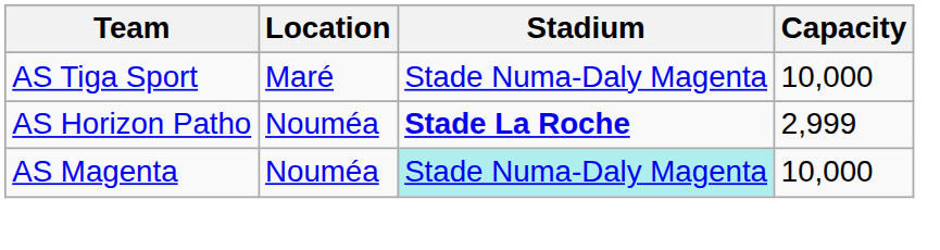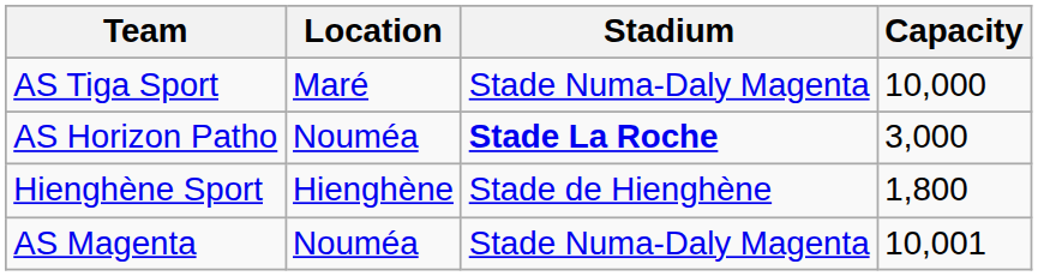AS Horizon Patho | Capacity: 2,999 -> 3,000
+ row: Hienghène Sport | Hienghène | Stade de Hienghène | 1,800
AS Magenta | Stadium: paleturquoise background -> no background
AS Magenta | Capacity: 10,000 -> 10,001
